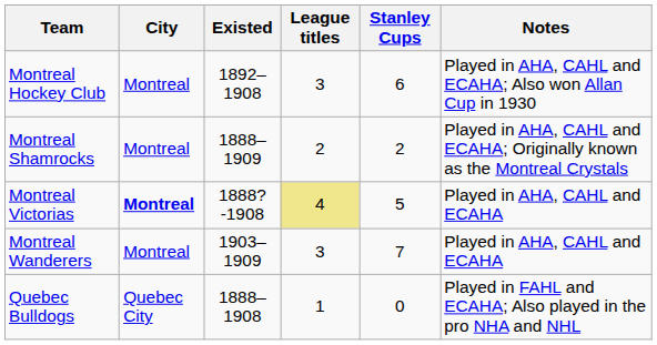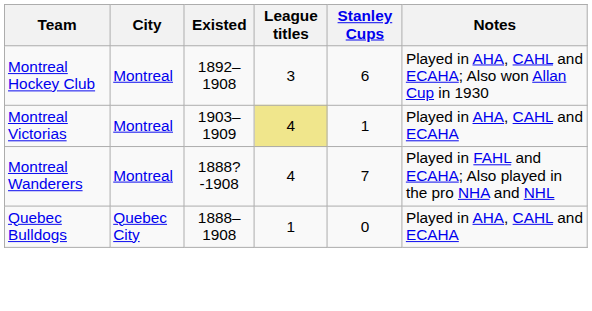- row: Montreal Shamrocks | Montreal | 1888–1909 | 2 | 2 | Played in AHA, CAHL and ECAHA; Originally known as the Montreal Crystals
Montreal Victorias | City: bold -> normal
Montreal Victorias | Existed: 1888?-1908 -> 1903–1909
Montreal Victorias | Stanley Cups: 5 -> 1
Montreal Wanderers | Existed: 1903–1909 -> 1888?-1908
Montreal Wanderers | League titles: 3 -> 4
Montreal Wanderers | Notes: Played in AHA, CAHL and ECAHA -> Played in FAHL and ECAHA; Also played in the pro NHA and NHL
Quebec Bulldogs | Notes: Played in FAHL and ECAHA; Also played in the pro NHA and NHL -> Played in AHA, CAHL and ECAHA
